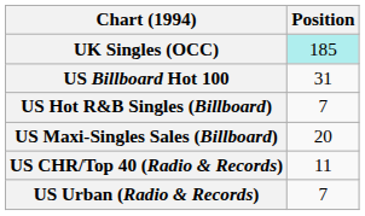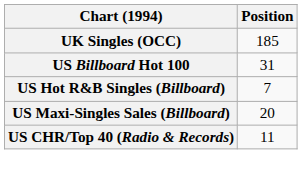UK Singles (OCC) | Position: paleturquoise background -> no background
- row: US Urban (Radio & Records) | 7
